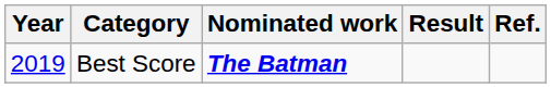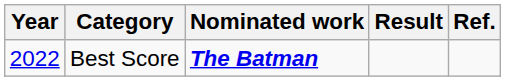Best Score | Year: 2019 -> 2022
